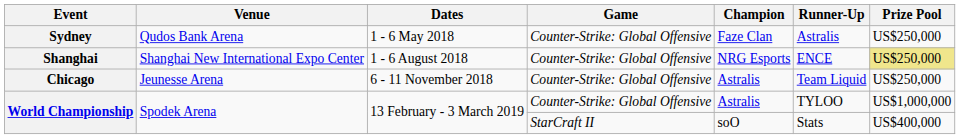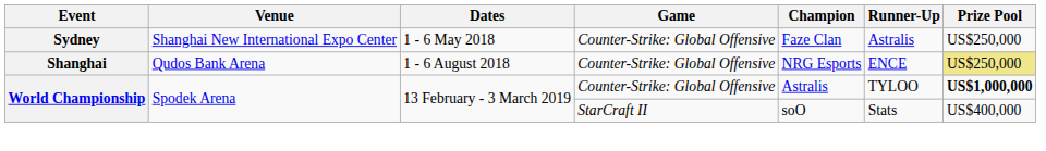Sydney | Venue: Qudos Bank Arena -> Shanghai New International Expo Center
Shanghai | Venue: Shanghai New International Expo Center -> Qudos Bank Arena
- row: Chicago | Jeunesse Arena | 6 - 11 November 2018 | Counter-Strike: Global Offensive | Astralis | Team Liquid | US$250,000
World Championship / Counter-Strike: Global Offensive | Prize Pool: normal -> bold
